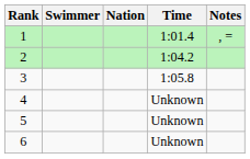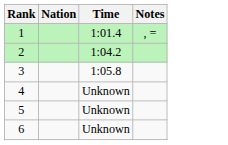- column: Swimmer
